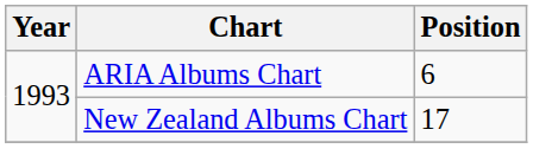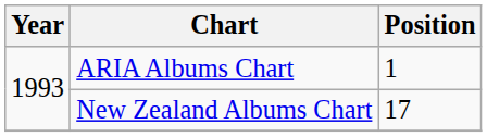ARIA Albums Chart | Position: 6 -> 1
